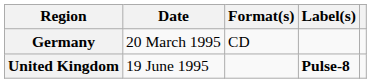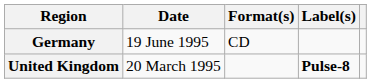Germany | Date: 20 March 1995 -> 19 June 1995
United Kingdom | Date: 19 June 1995 -> 20 March 1995
